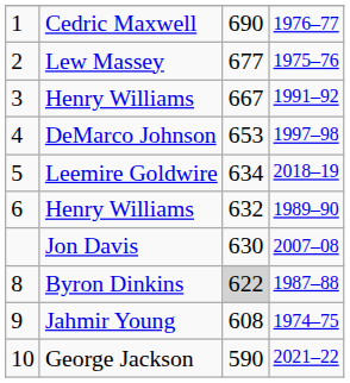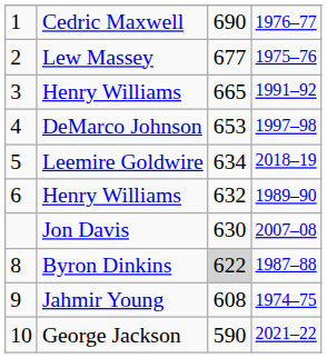3 / Henry Williams | column 3: 667 -> 665
